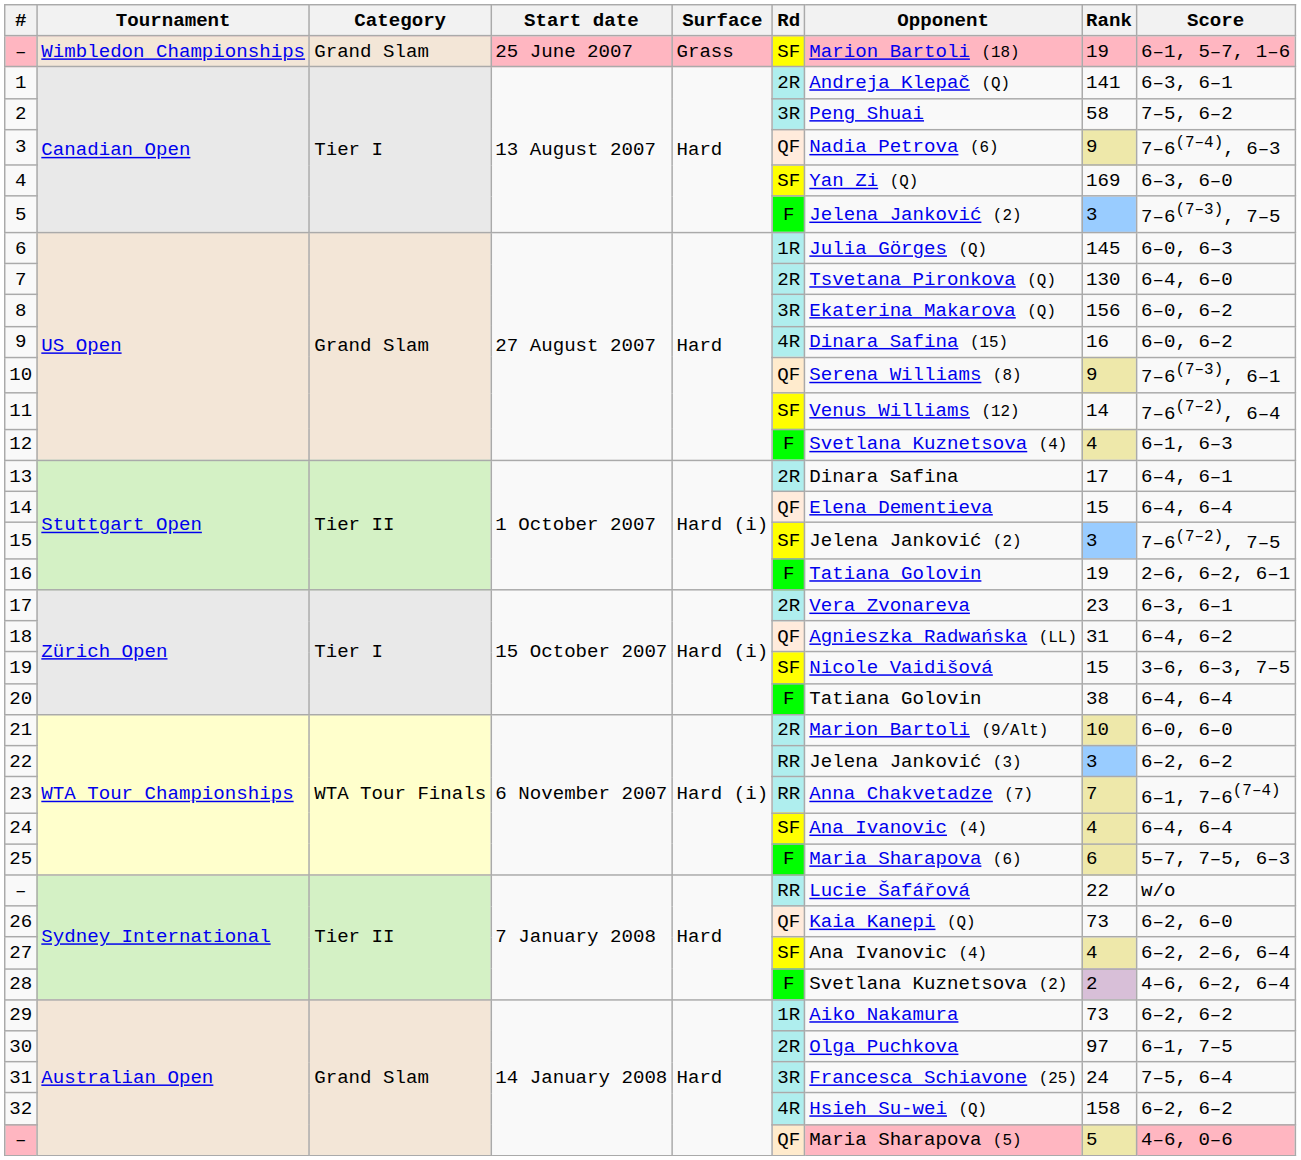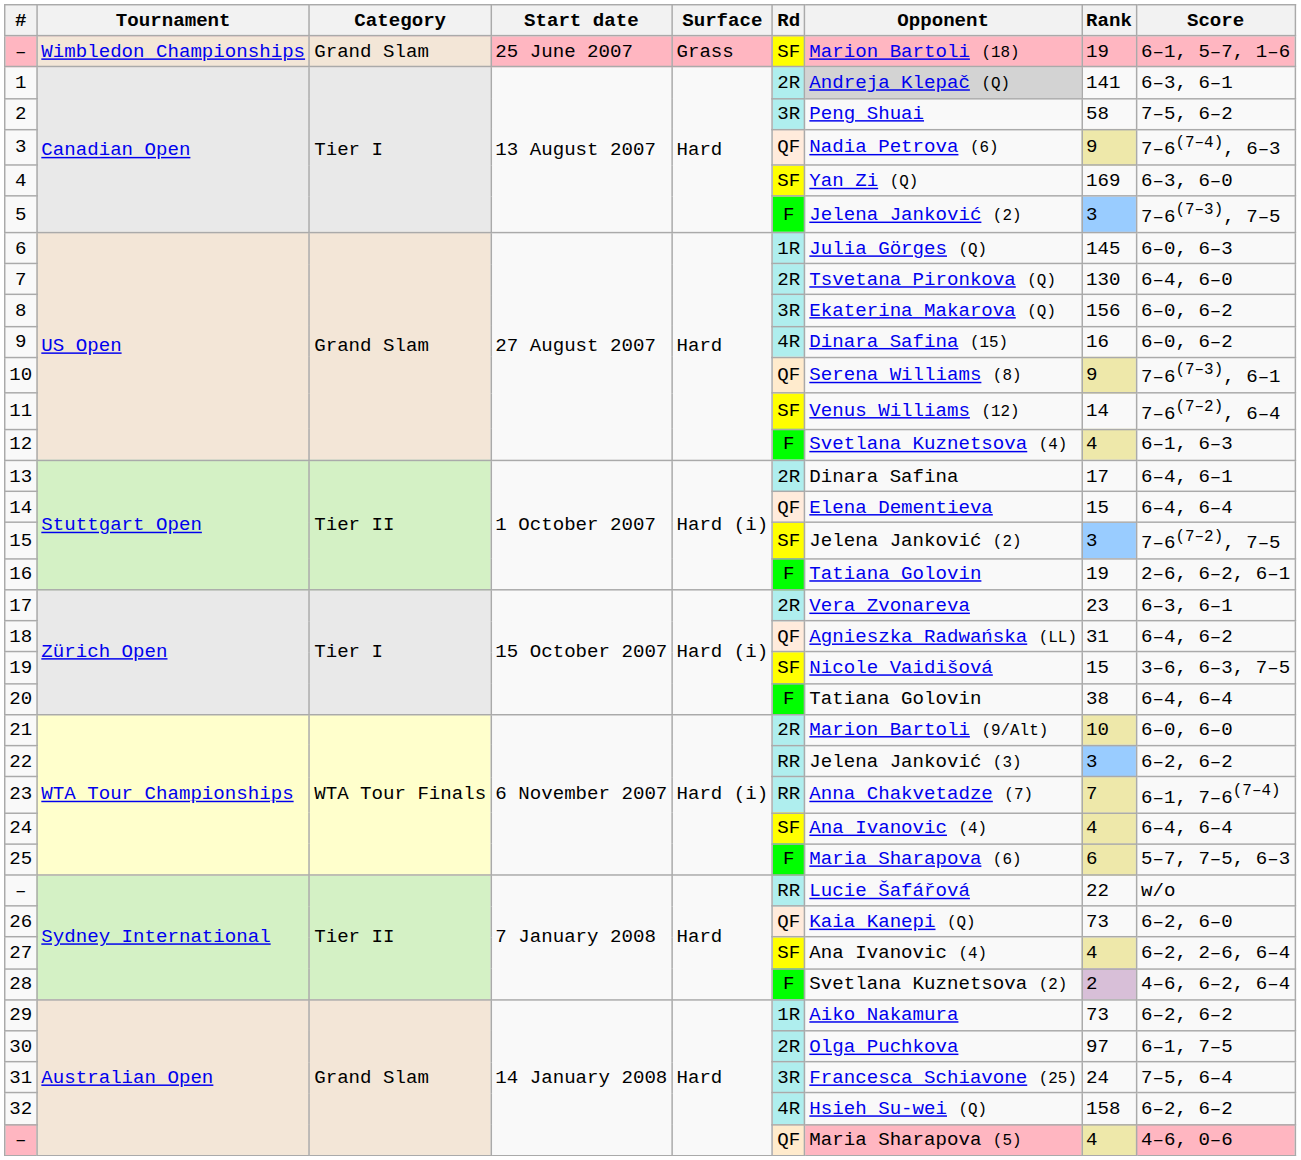1 | Opponent: no background -> lightgrey background
– / Australian Open | Rank: 5 -> 4
